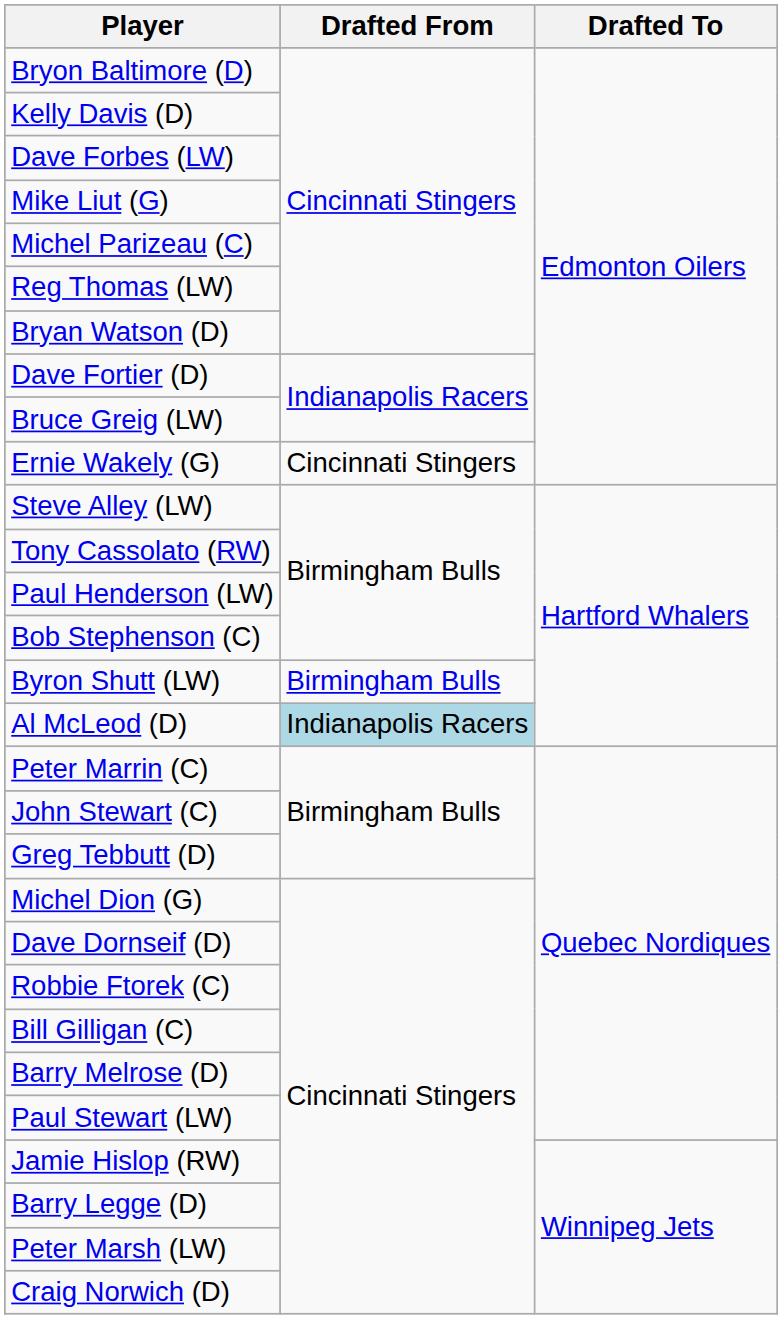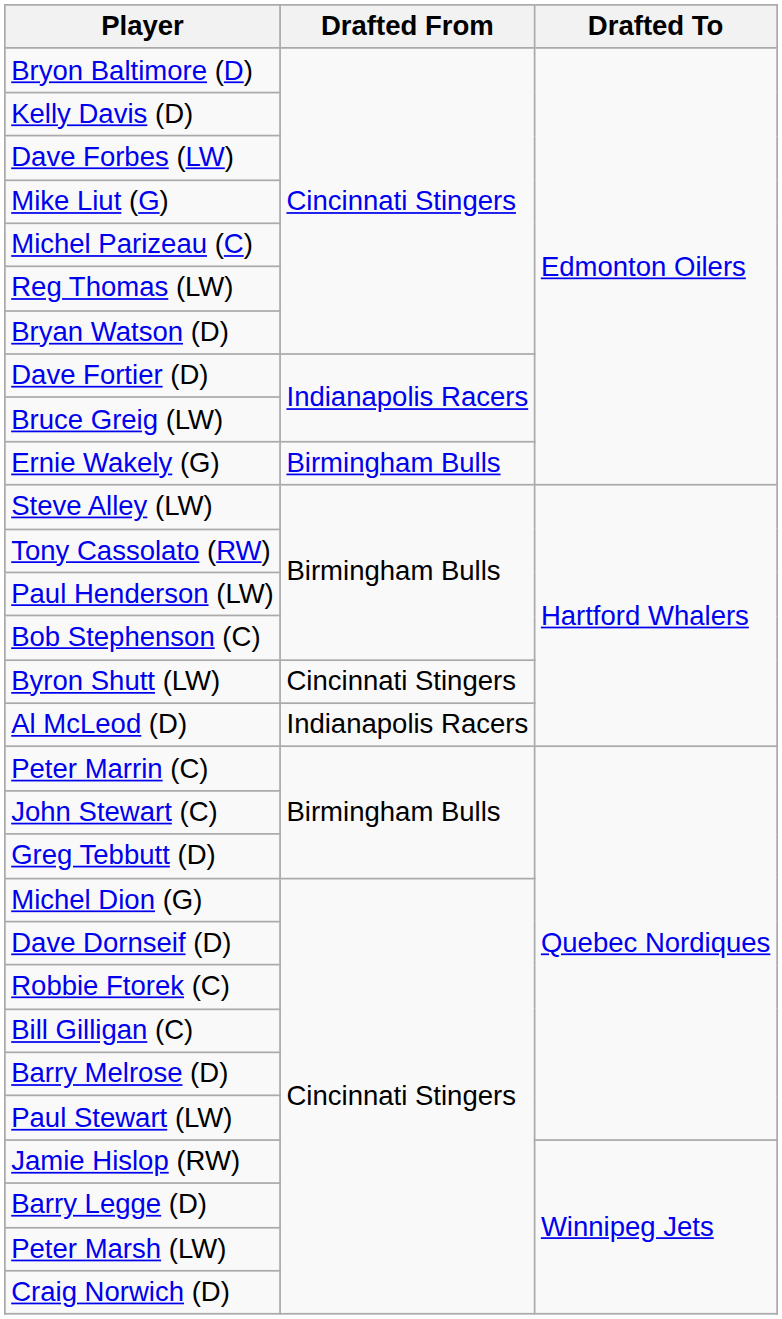Ernie Wakely (G) | Drafted From: Cincinnati Stingers -> Birmingham Bulls
Byron Shutt (LW) | Drafted From: Birmingham Bulls -> Cincinnati Stingers
Al McLeod (D) | Drafted From: lightblue background -> no background
